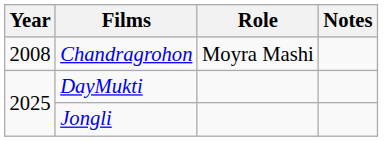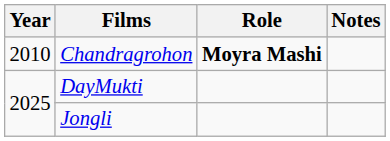Chandragrohon | Year: 2008 -> 2010
Chandragrohon | Role: normal -> bold
